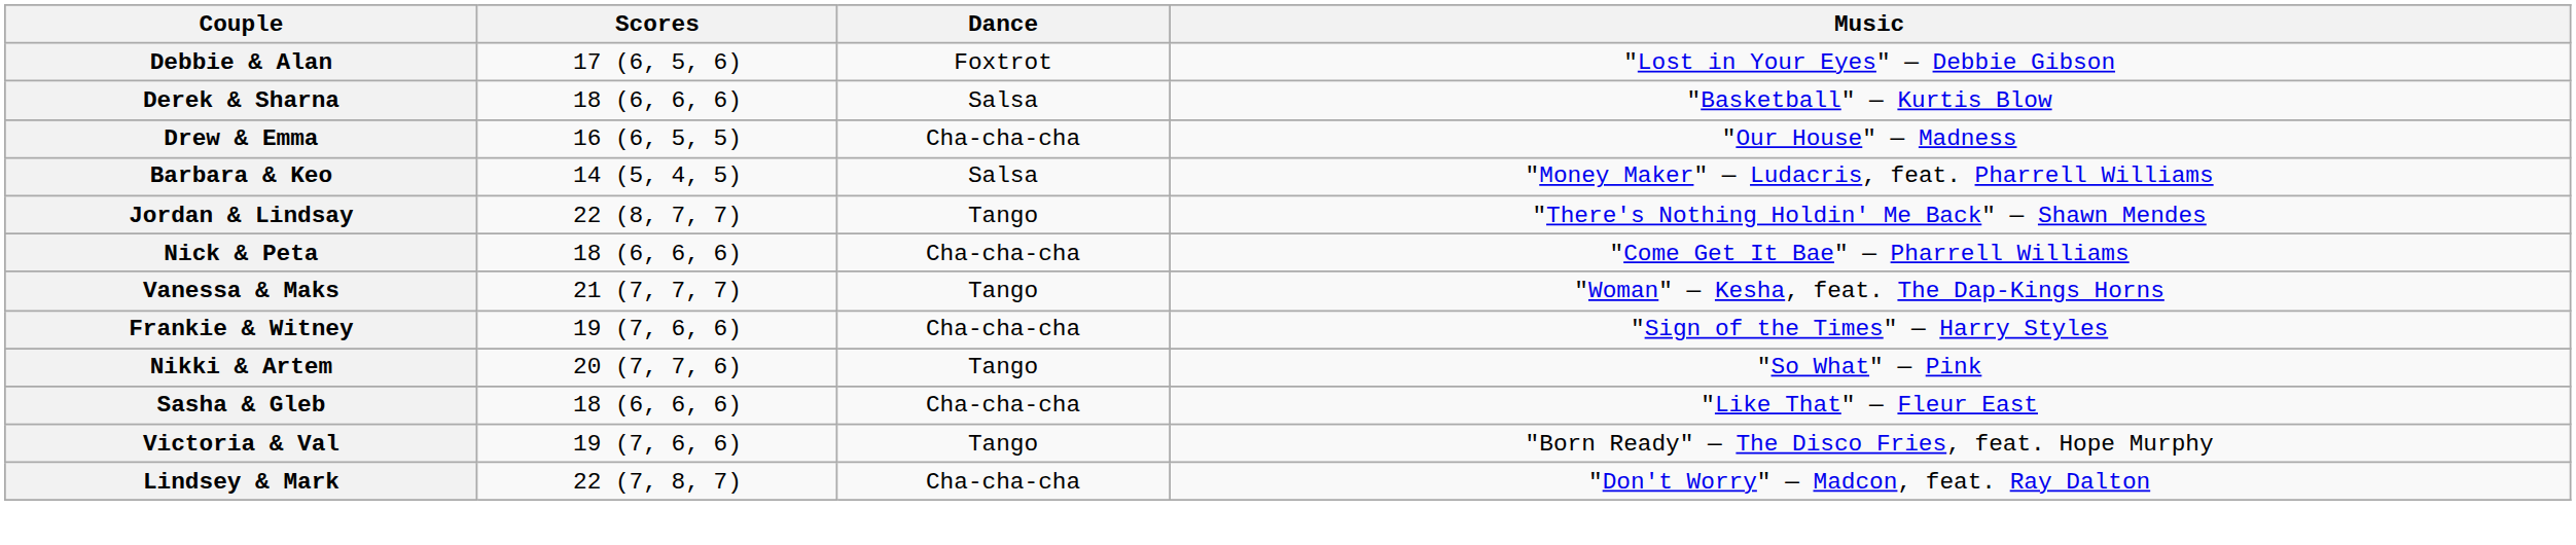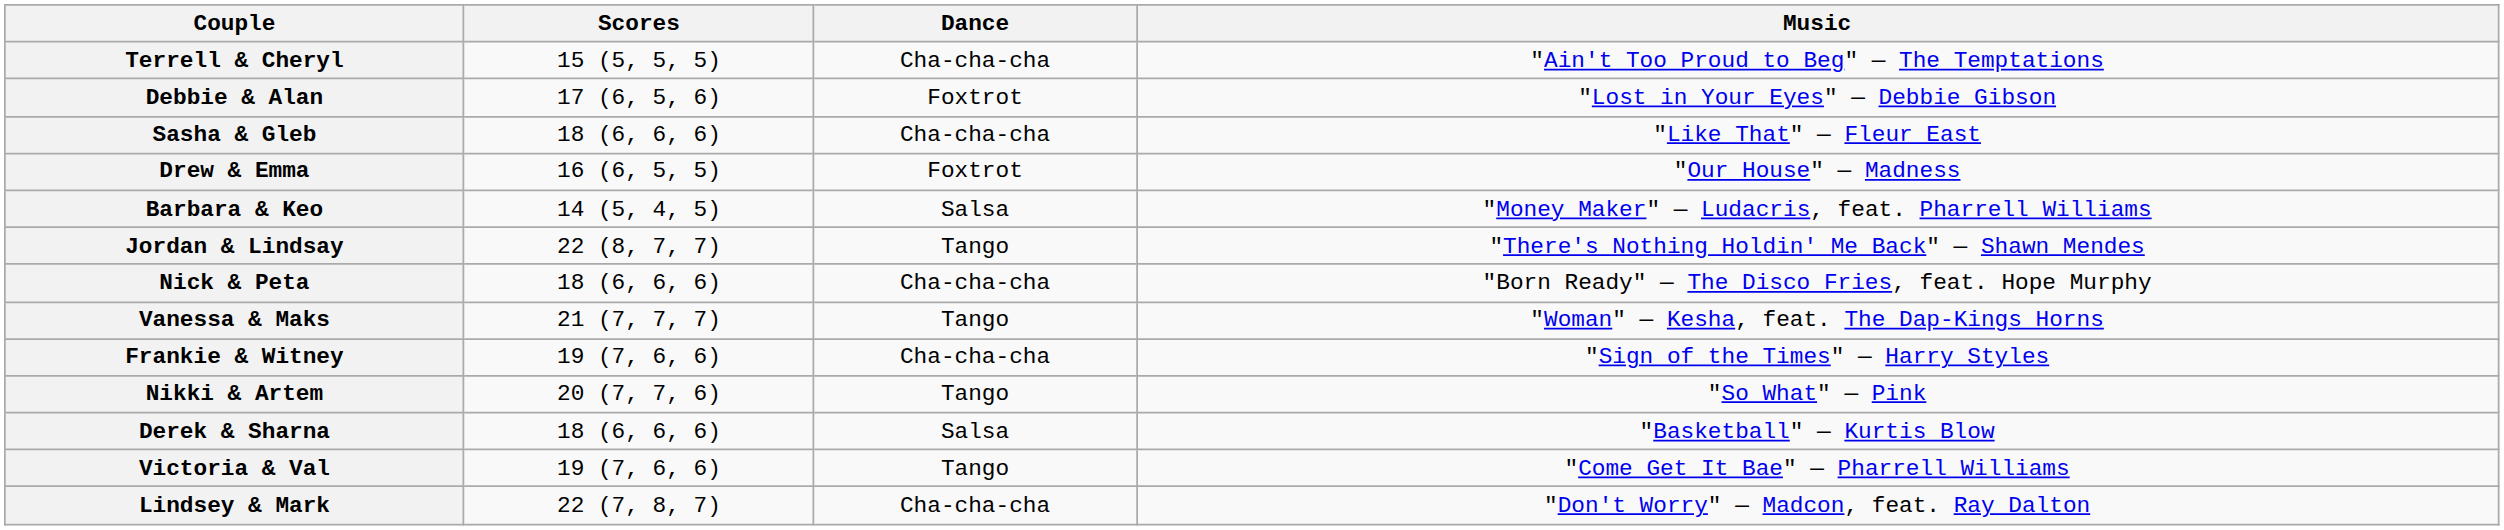+ row: Terrell & Cheryl | 15 (5, 5, 5) | Cha-cha-cha | "Ain't Too Proud to Beg" — The Temptations
rows swapped: Sasha & Gleb <-> Derek & Sharna
Drew & Emma | Dance: Cha-cha-cha -> Foxtrot
Nick & Peta | Music: "Come Get It Bae" — Pharrell Williams -> "Born Ready" — The Disco Fries, feat. Hope Murphy
Victoria & Val | Music: "Born Ready" — The Disco Fries, feat. Hope Murphy -> "Come Get It Bae" — Pharrell Williams
